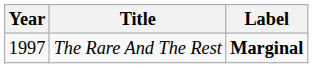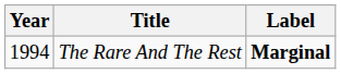The Rare And The Rest | Year: 1997 -> 1994
